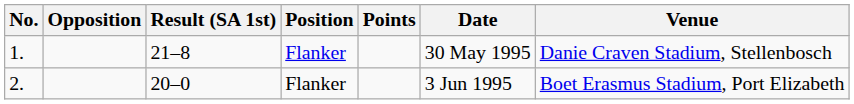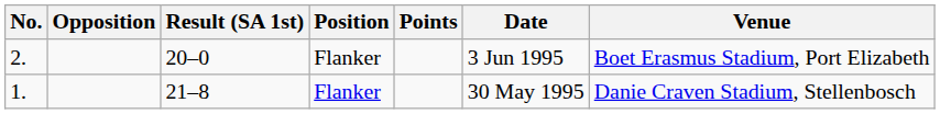rows swapped: 1. <-> 2.
